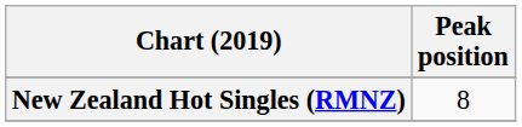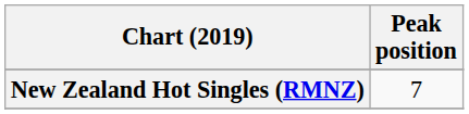New Zealand Hot Singles (RMNZ) | Peak position: 8 -> 7
